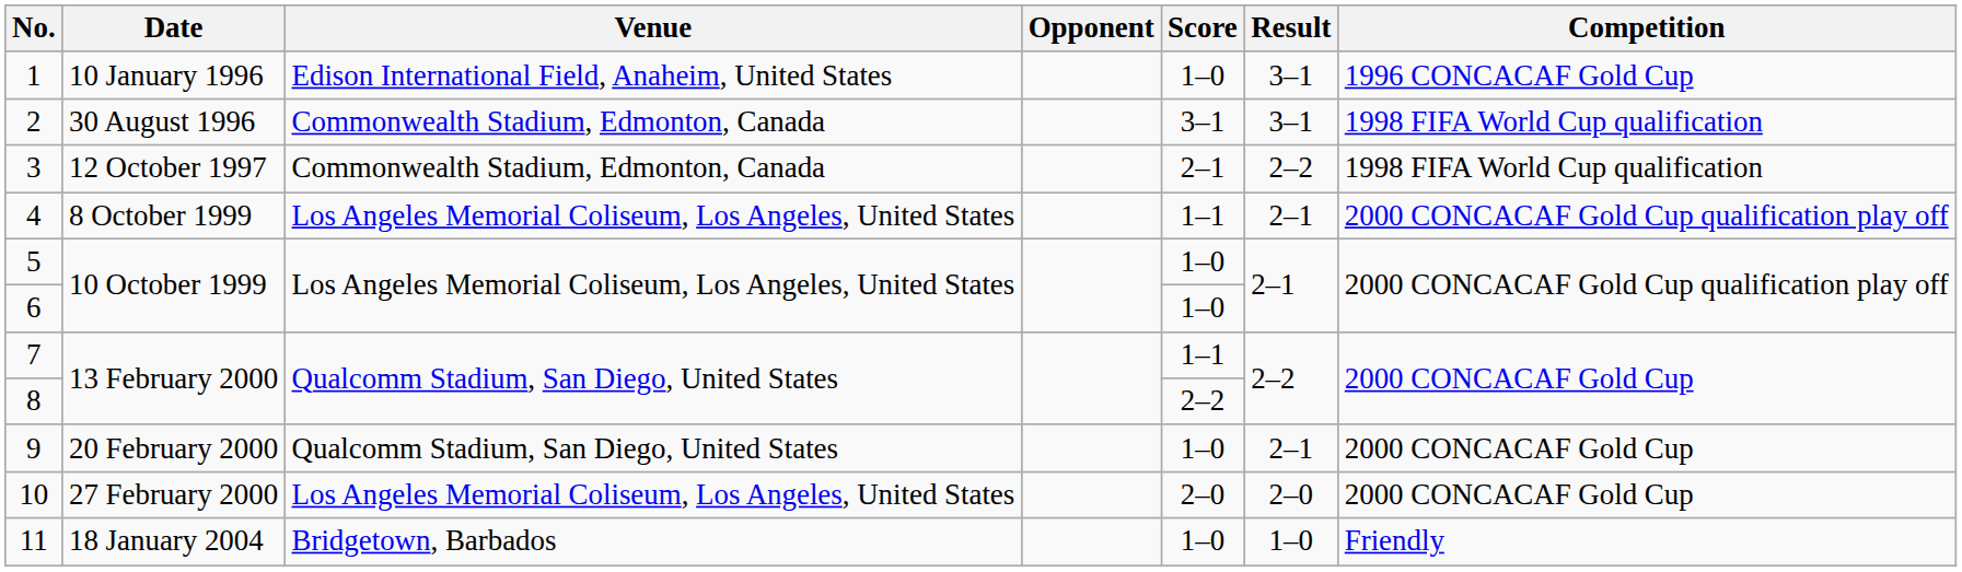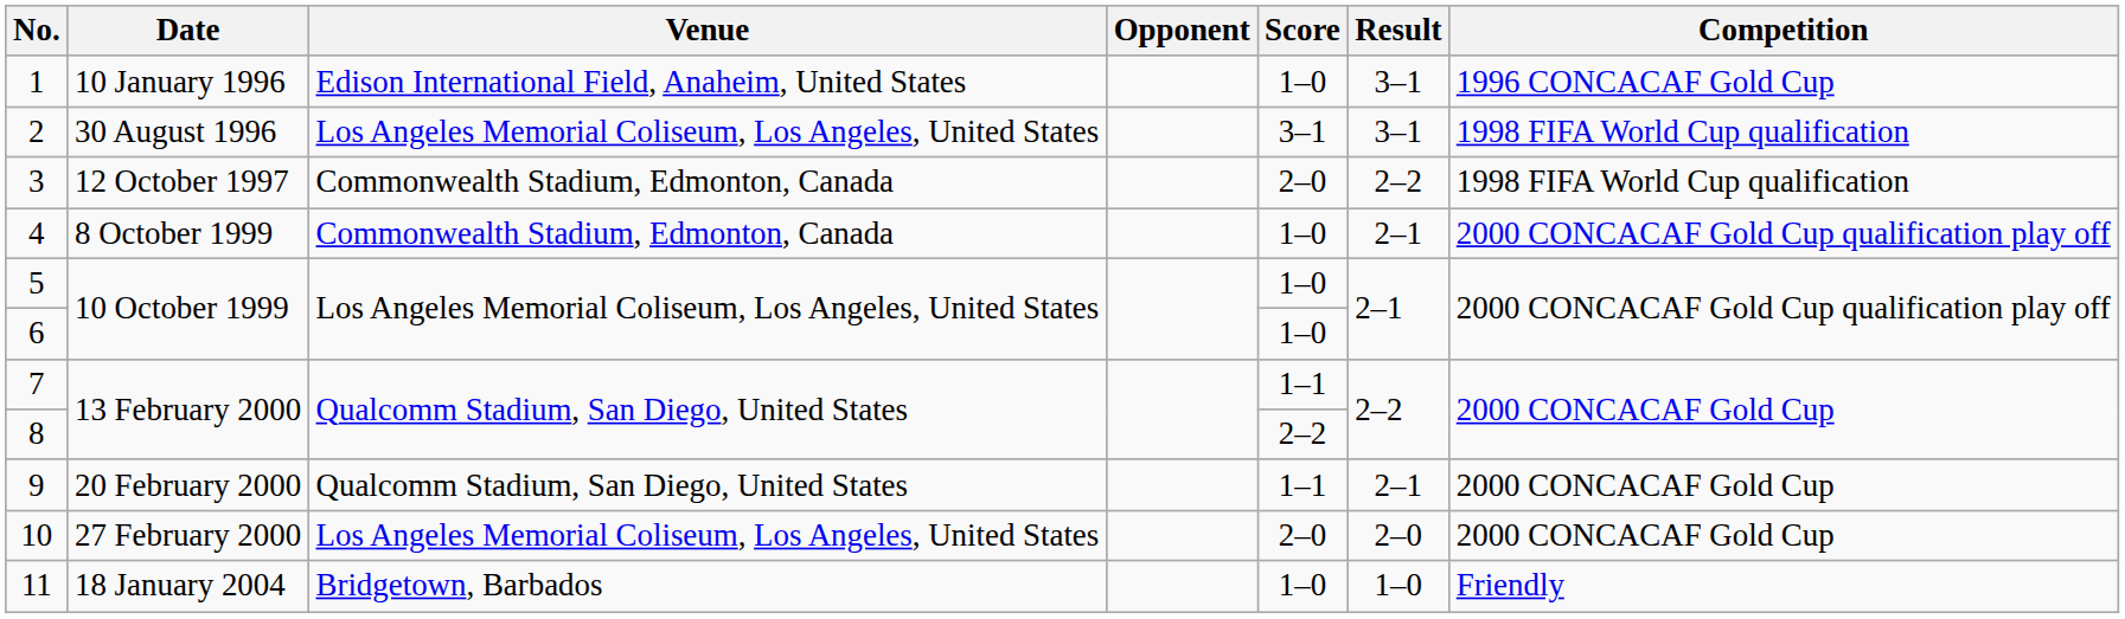2 | Venue: Commonwealth Stadium, Edmonton, Canada -> Los Angeles Memorial Coliseum, Los Angeles, United States
3 | Score: 2–1 -> 2–0
4 | Venue: Los Angeles Memorial Coliseum, Los Angeles, United States -> Commonwealth Stadium, Edmonton, Canada
4 | Score: 1–1 -> 1–0
9 | Score: 1–0 -> 1–1
